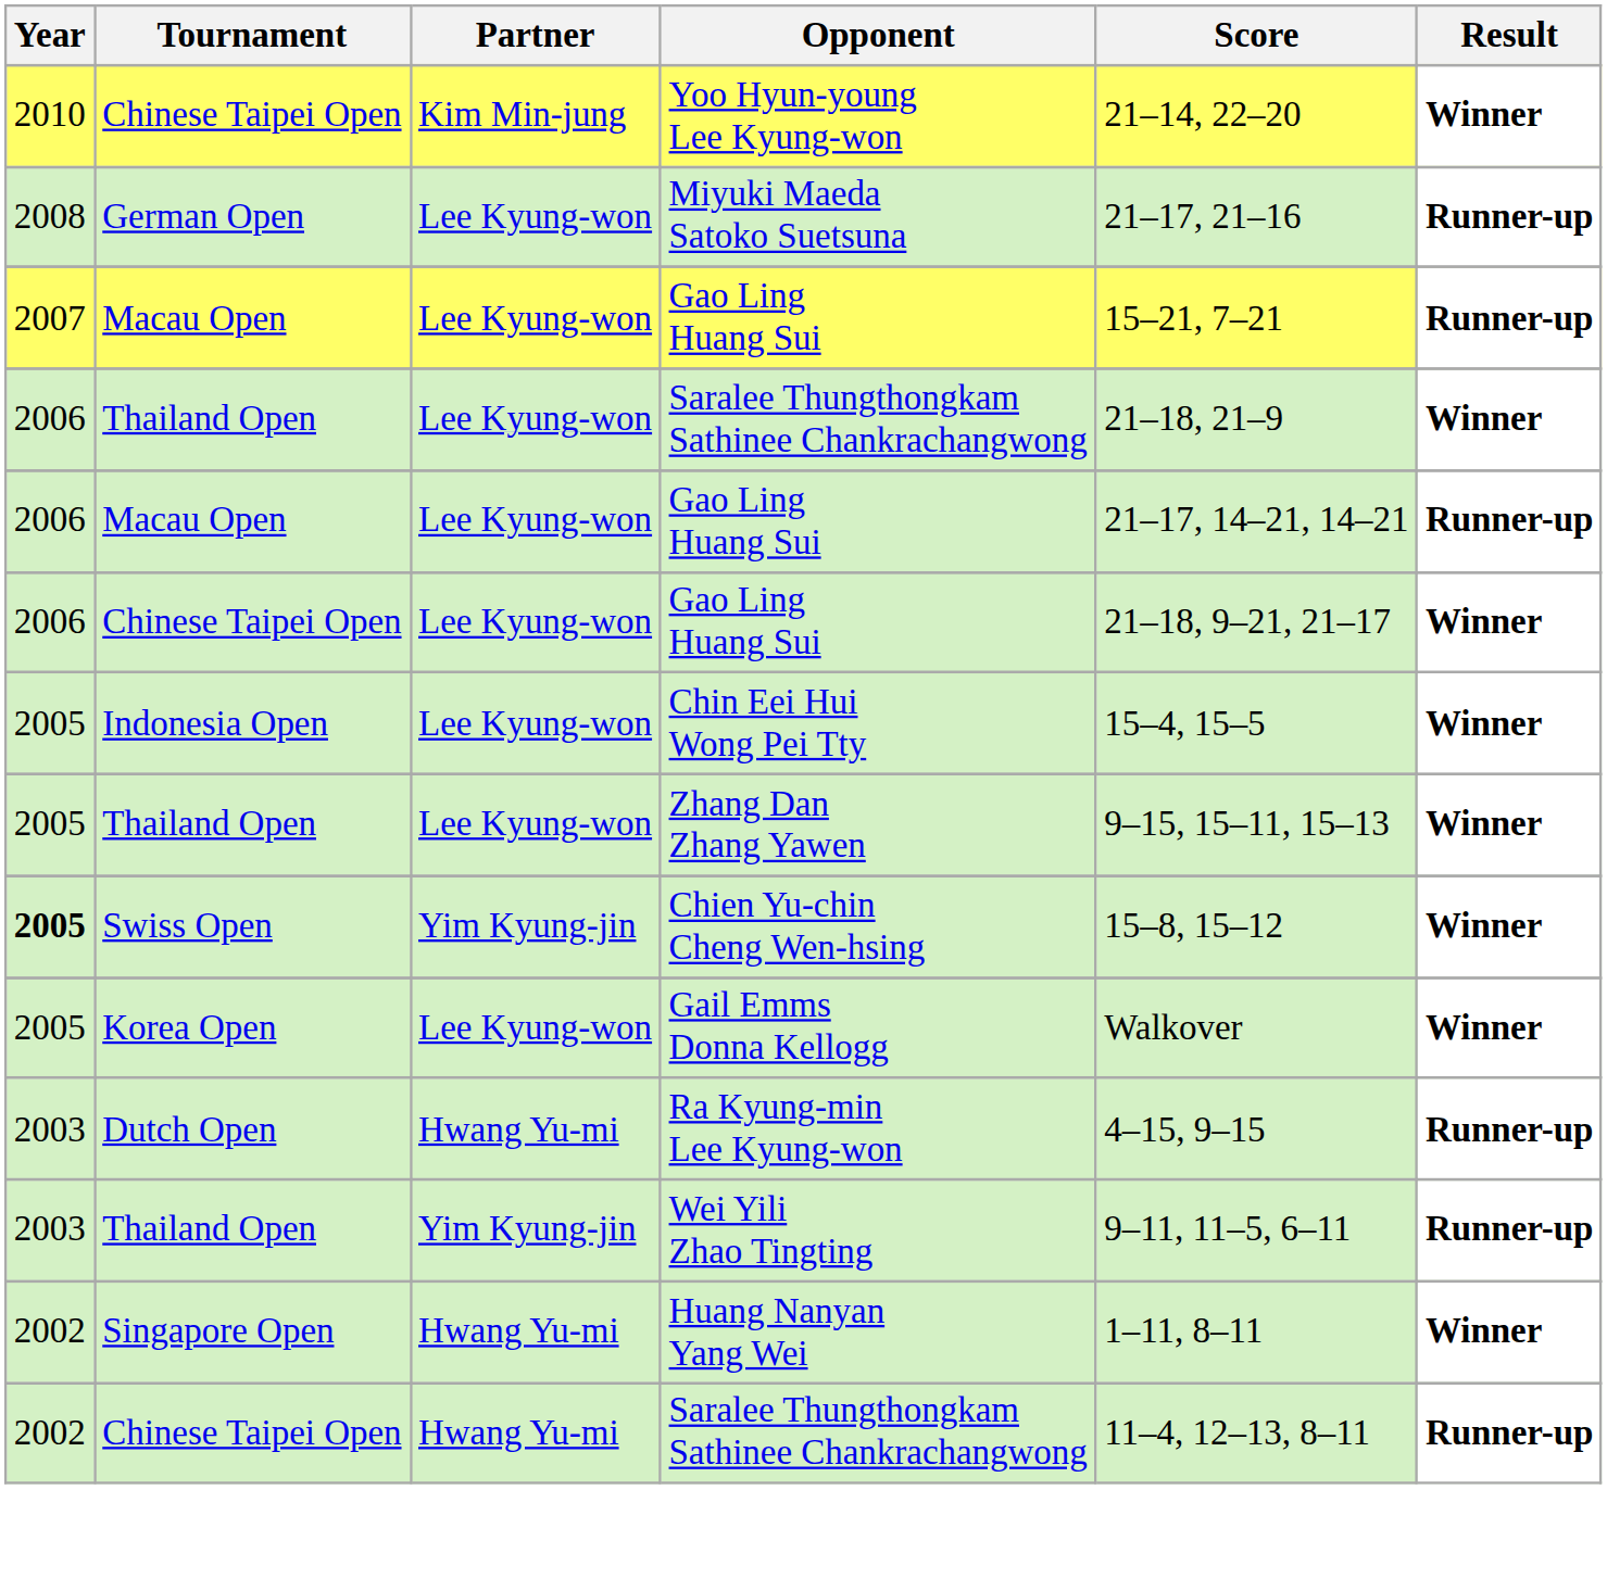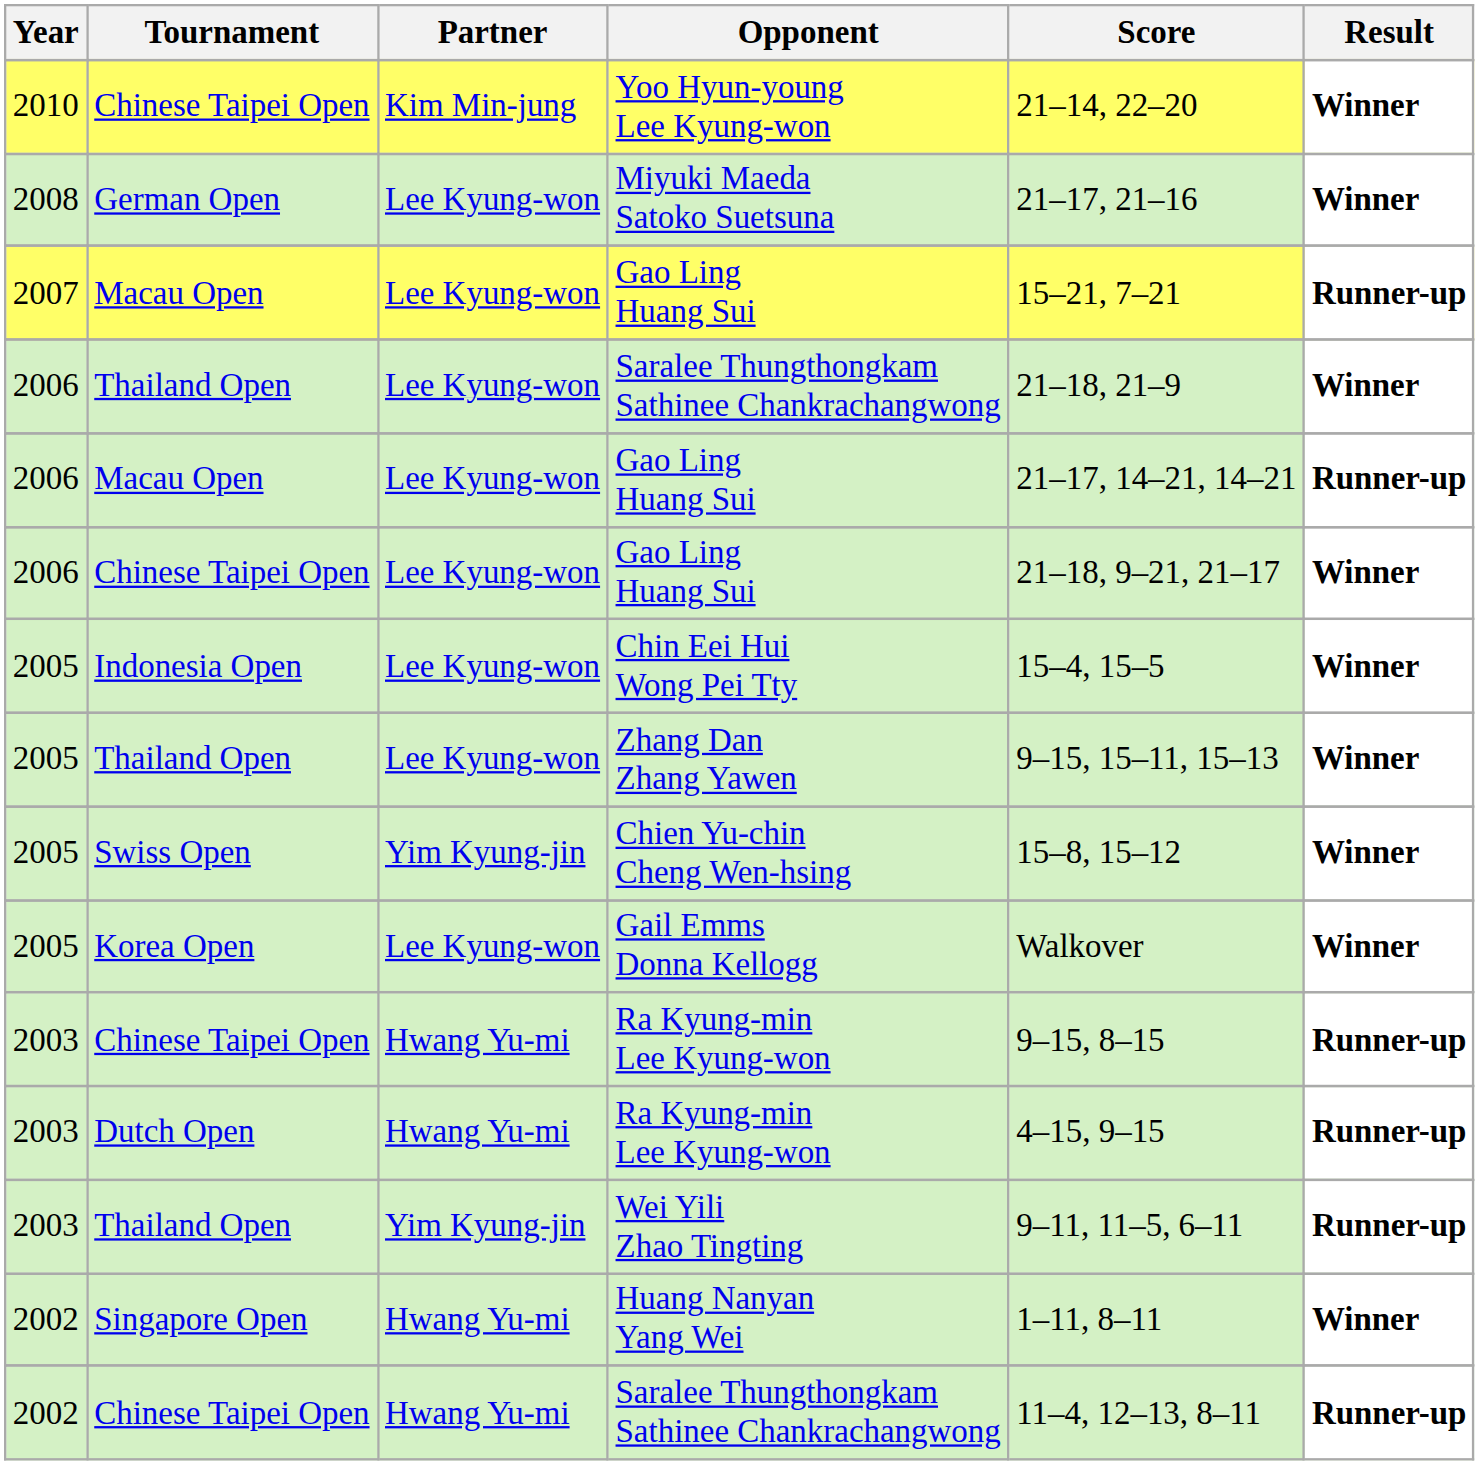Miyuki Maeda Satoko Suetsuna | Result: Runner-up -> Winner
Chien Yu-chin Cheng Wen-hsing | Year: bold -> normal
+ row: 2003 | Chinese Taipei Open | Hwang Yu-mi | Ra Kyung-min Lee Kyung-won | 9–15, 8–15 | Runner-up
